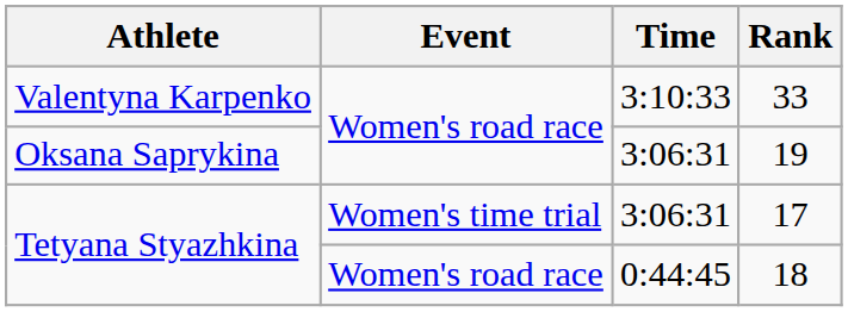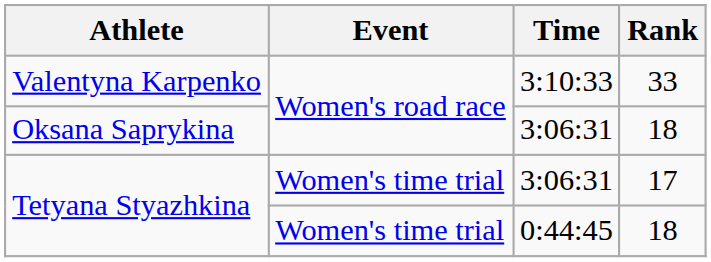Oksana Saprykina | Rank: 19 -> 18
Tetyana Styazhkina / 0:44:45 | Event: Women's road race -> Women's time trial
